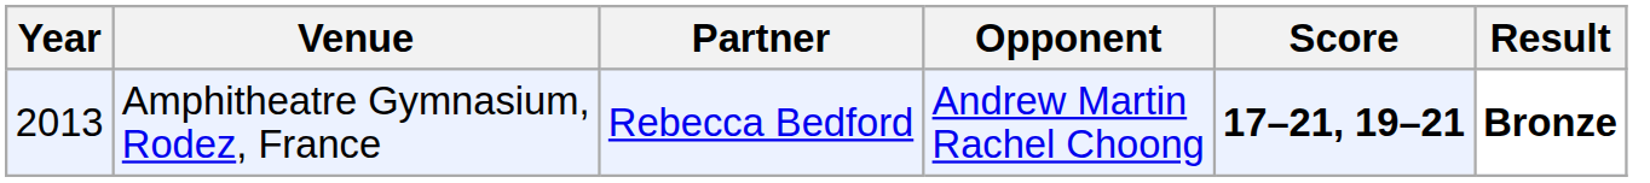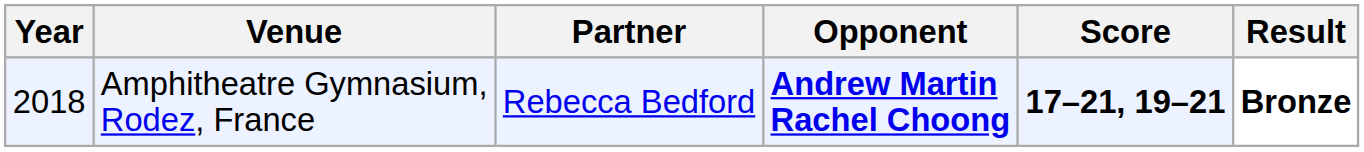Amphitheatre Gymnasium, Rodez, France | Year: 2013 -> 2018
Amphitheatre Gymnasium, Rodez, France | Opponent: normal -> bold
